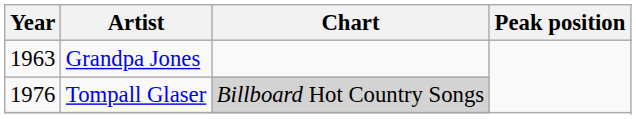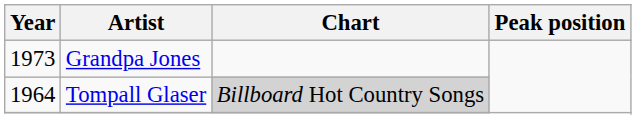Grandpa Jones | Year: 1963 -> 1973
Tompall Glaser | Year: 1976 -> 1964
